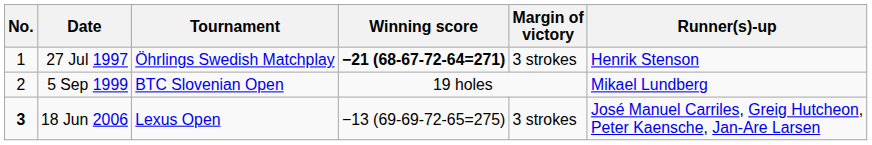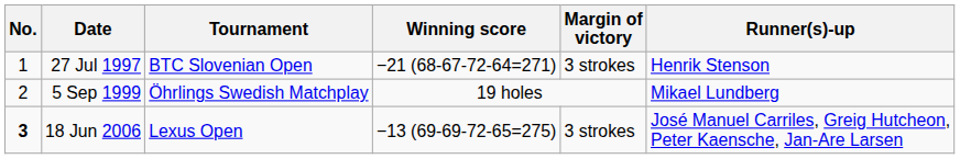27 Jul 1997 | Tournament: Öhrlings Swedish Matchplay -> BTC Slovenian Open
27 Jul 1997 | Winning score: bold -> normal
5 Sep 1999 | Tournament: BTC Slovenian Open -> Öhrlings Swedish Matchplay
